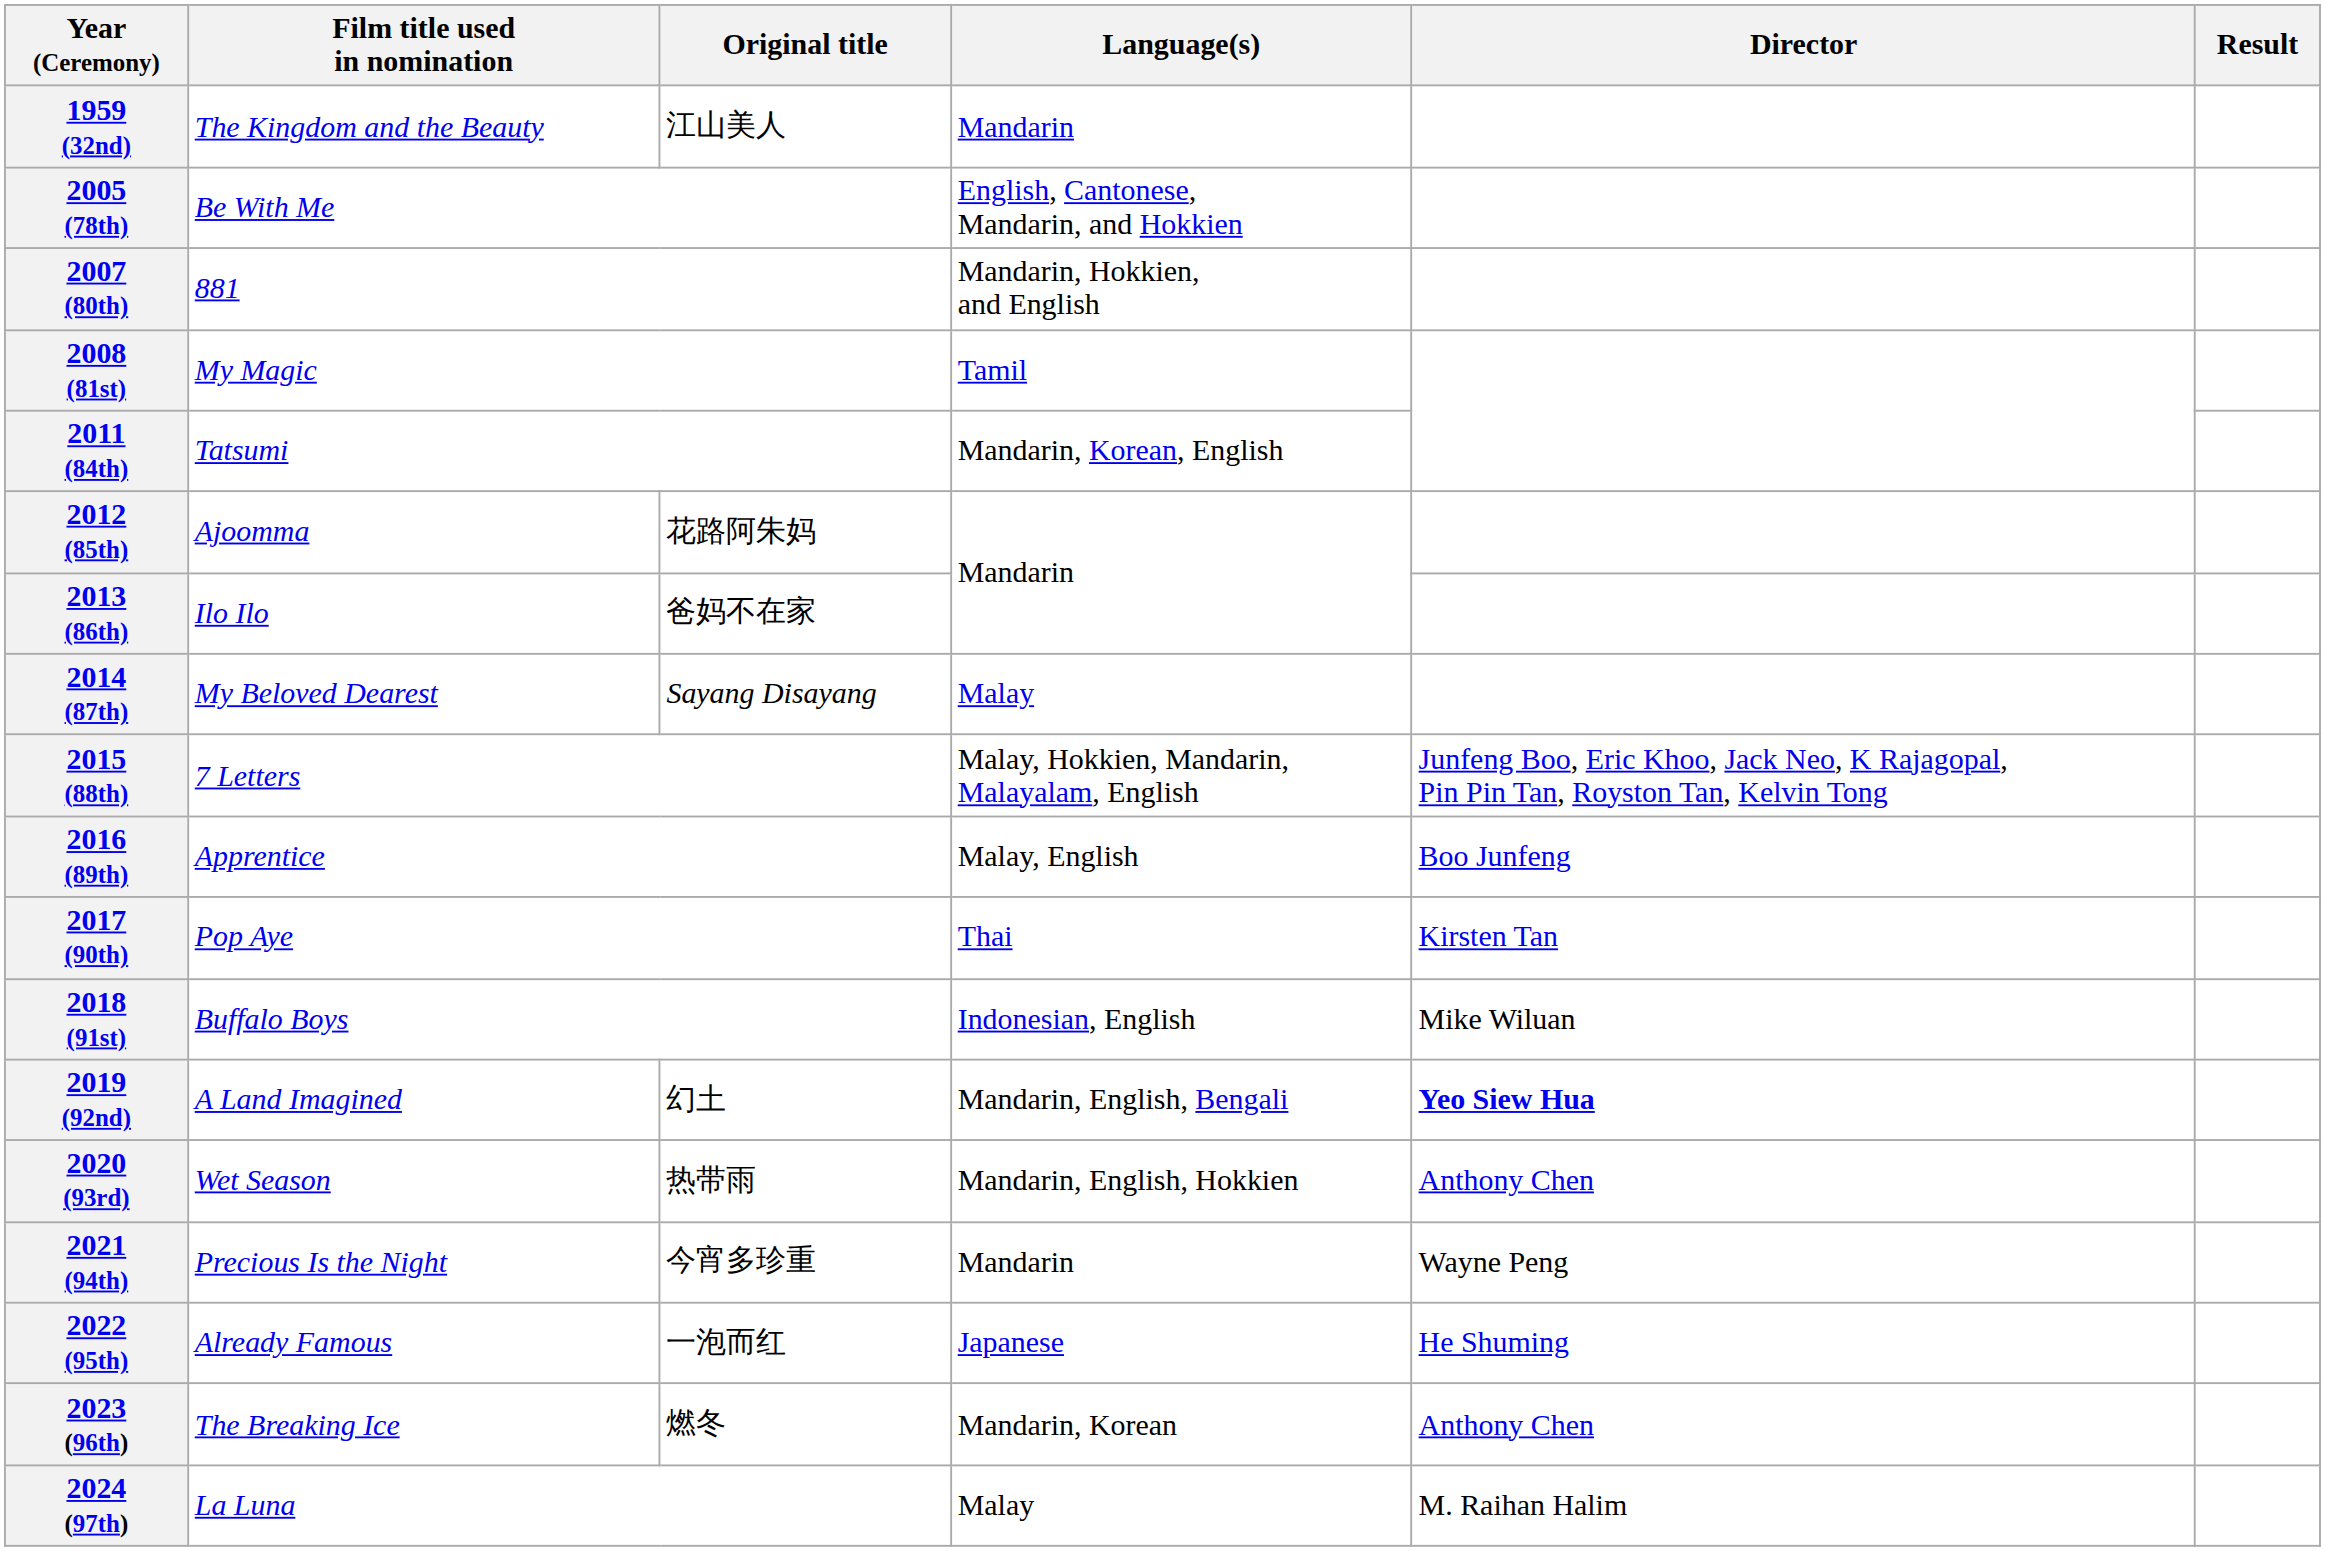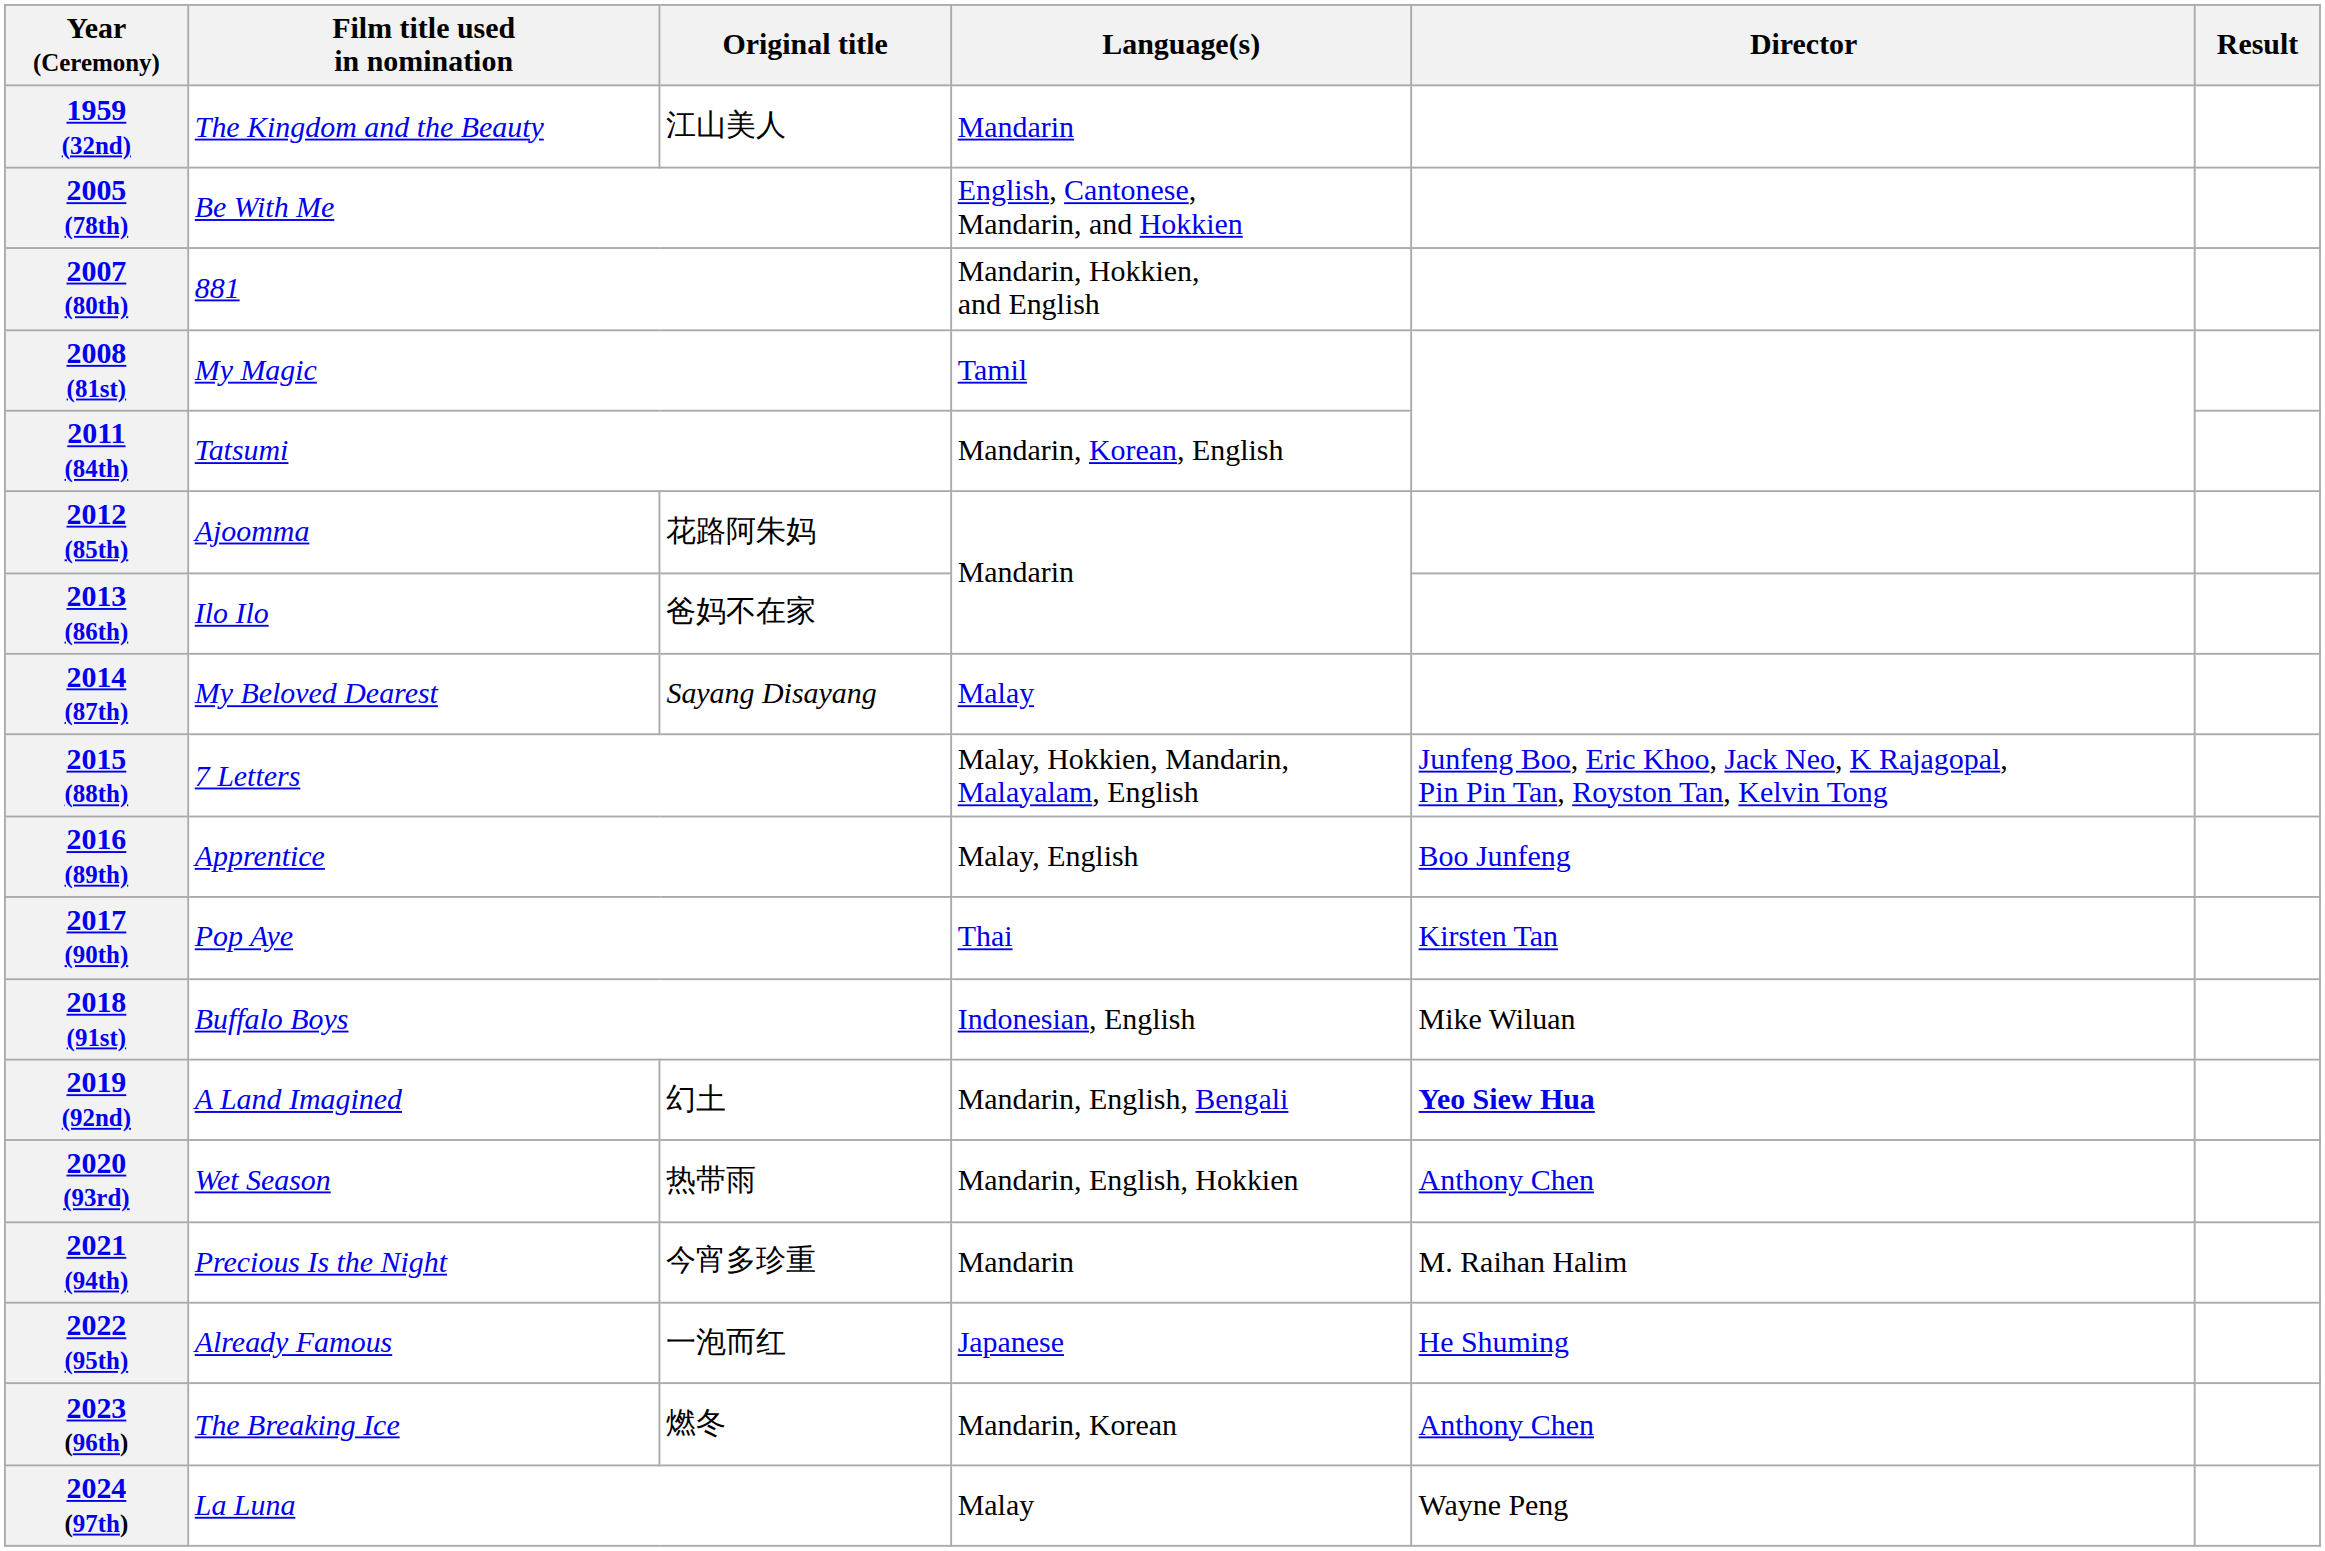2021 (94th) | Director: Wayne Peng -> M. Raihan Halim
2024 (97th) | Director: M. Raihan Halim -> Wayne Peng
